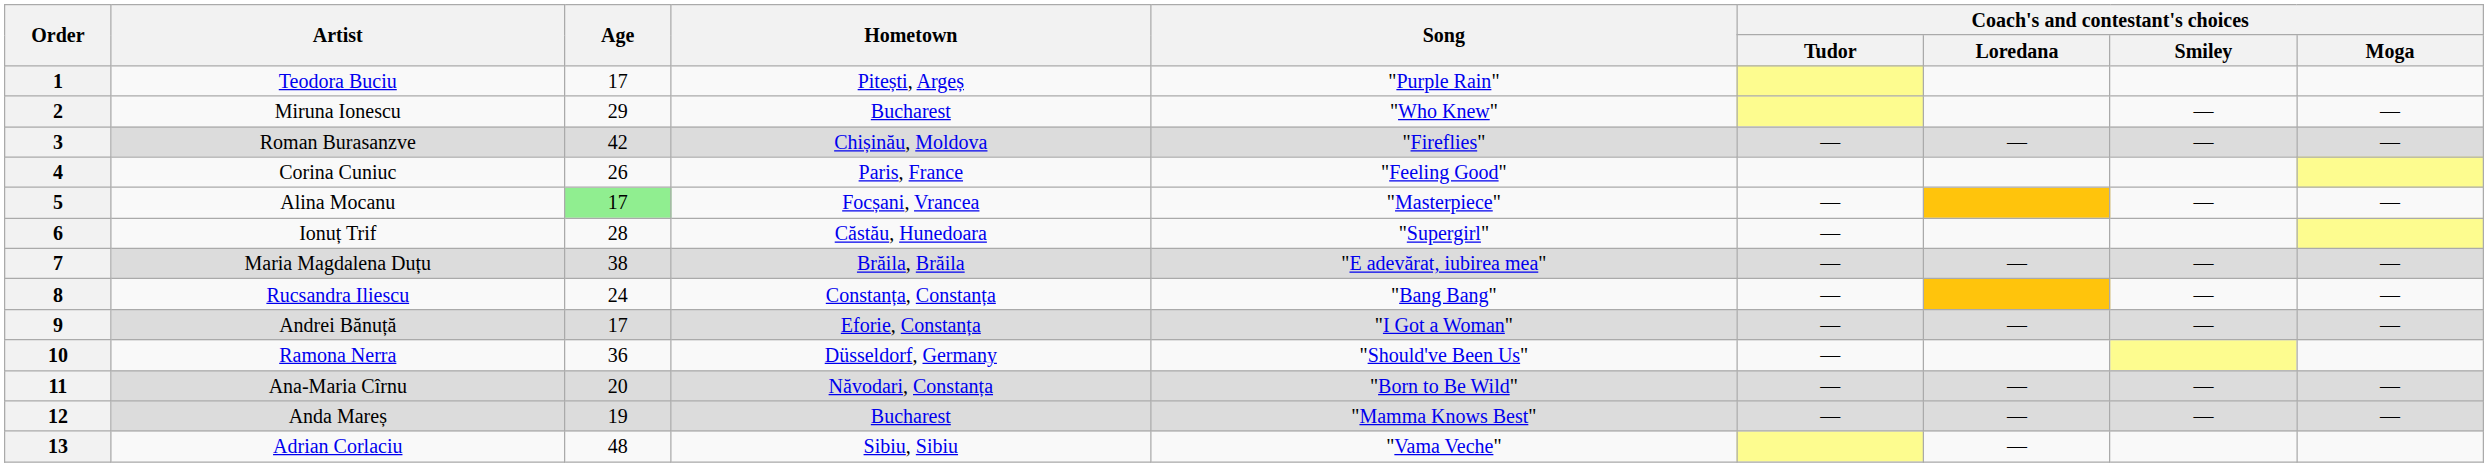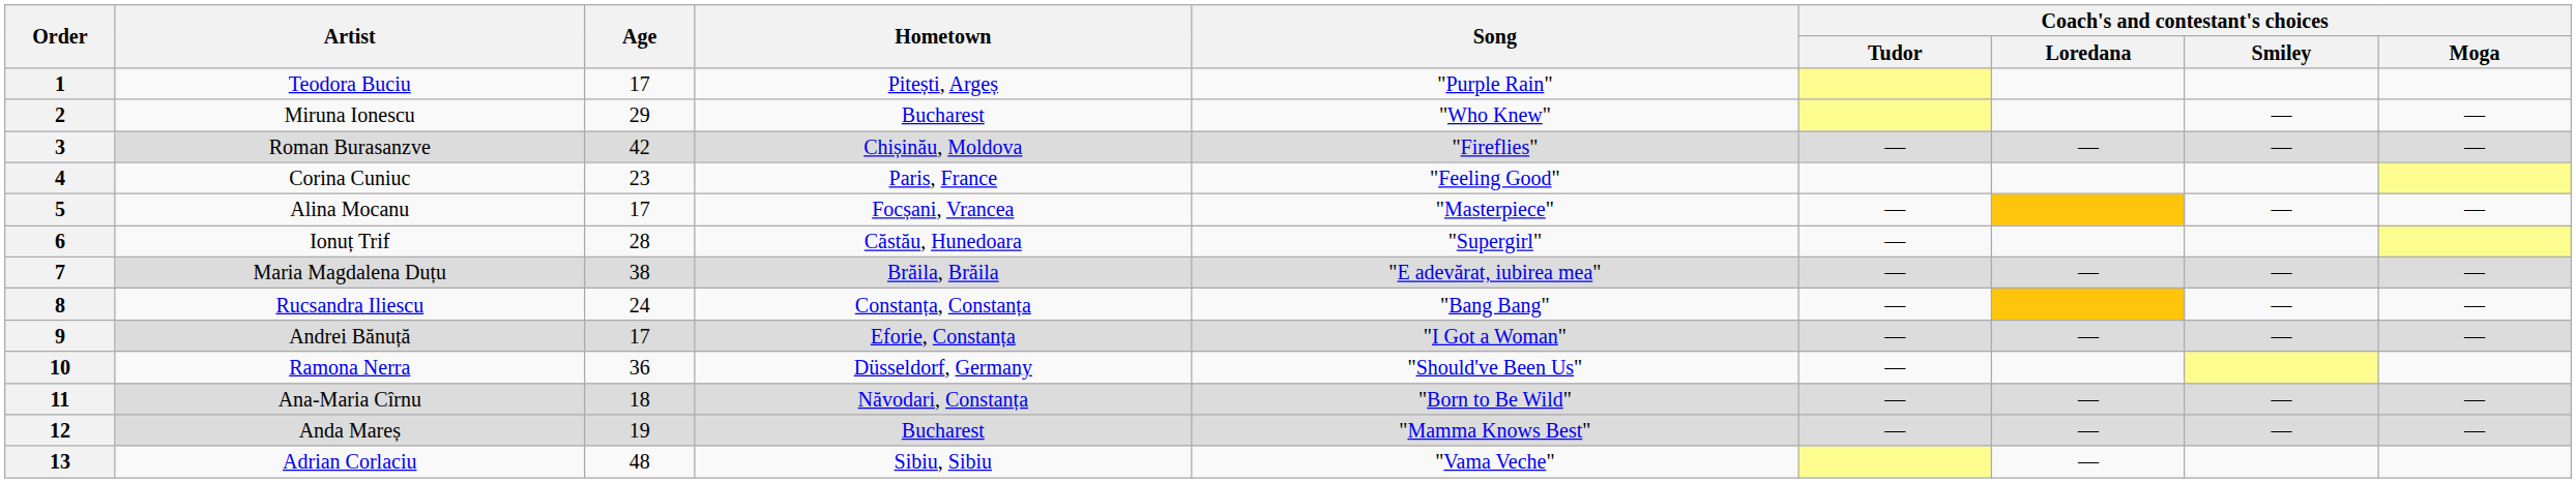4 | Age: 26 -> 23
5 | Age: lightgreen background -> no background
11 | Age: 20 -> 18
